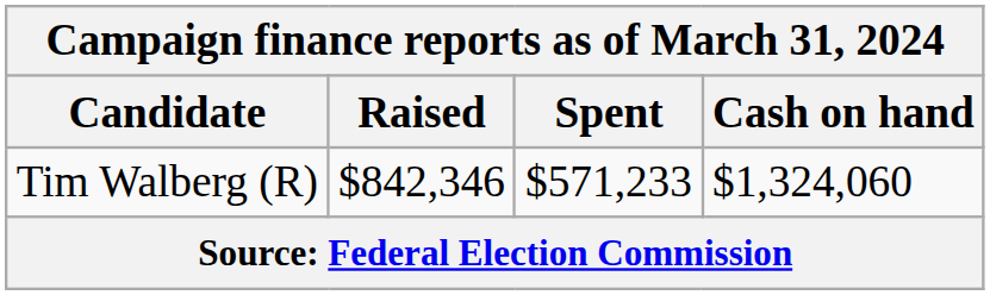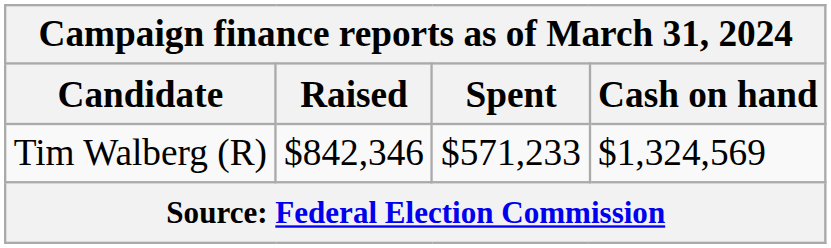Tim Walberg (R) | Cash on hand: $1,324,060 -> $1,324,569
